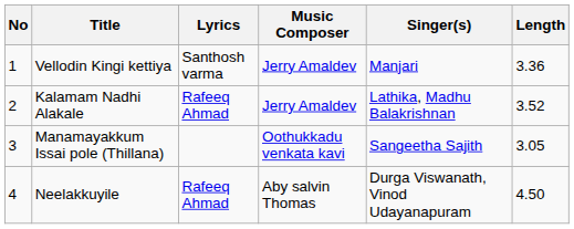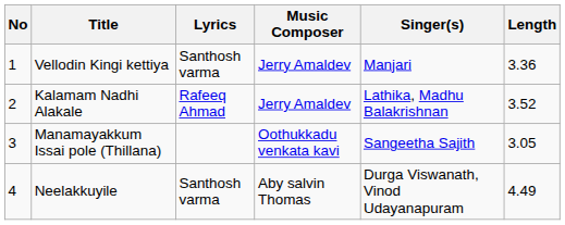Neelakkuyile | Lyrics: Rafeeq Ahmad -> Santhosh varma
Neelakkuyile | Length: 4.50 -> 4.49
